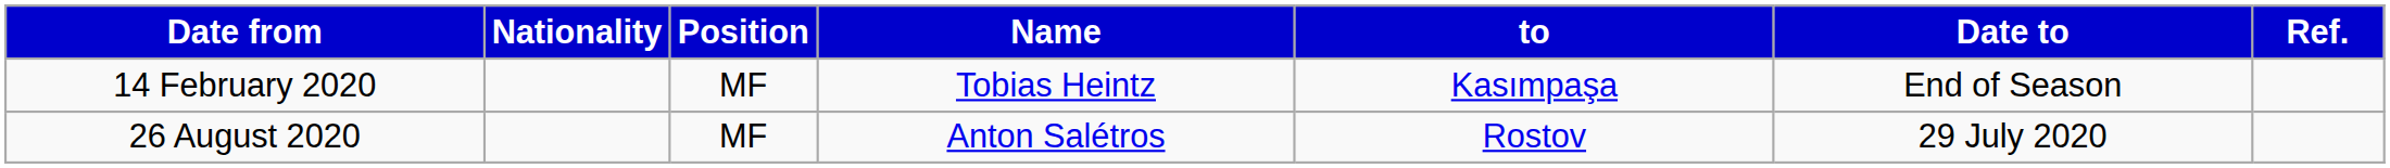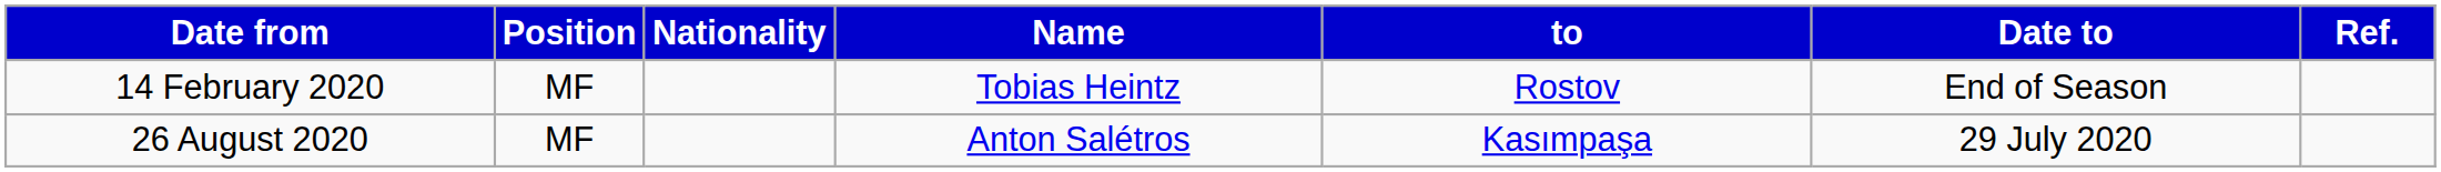columns swapped: Position <-> Nationality
14 February 2020 | to: Kasımpaşa -> Rostov
26 August 2020 | to: Rostov -> Kasımpaşa
